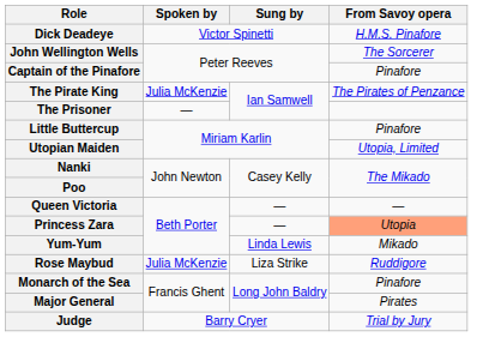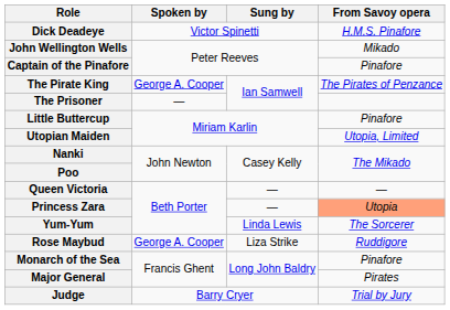John Wellington Wells | From Savoy opera: The Sorcerer -> Mikado
The Pirate King | Spoken by: Julia McKenzie -> George A. Cooper
Yum-Yum | From Savoy opera: Mikado -> The Sorcerer
Rose Maybud | Spoken by: Julia McKenzie -> George A. Cooper
